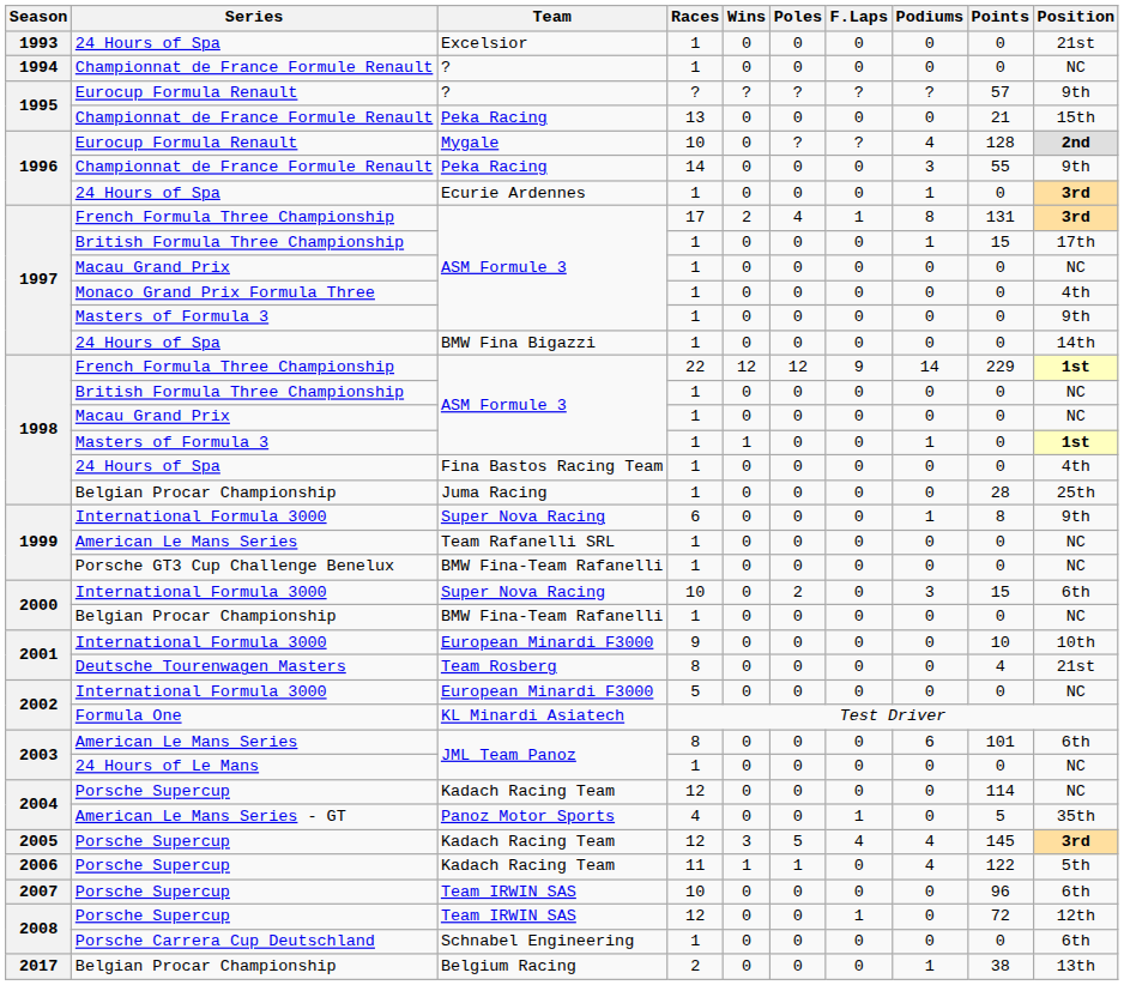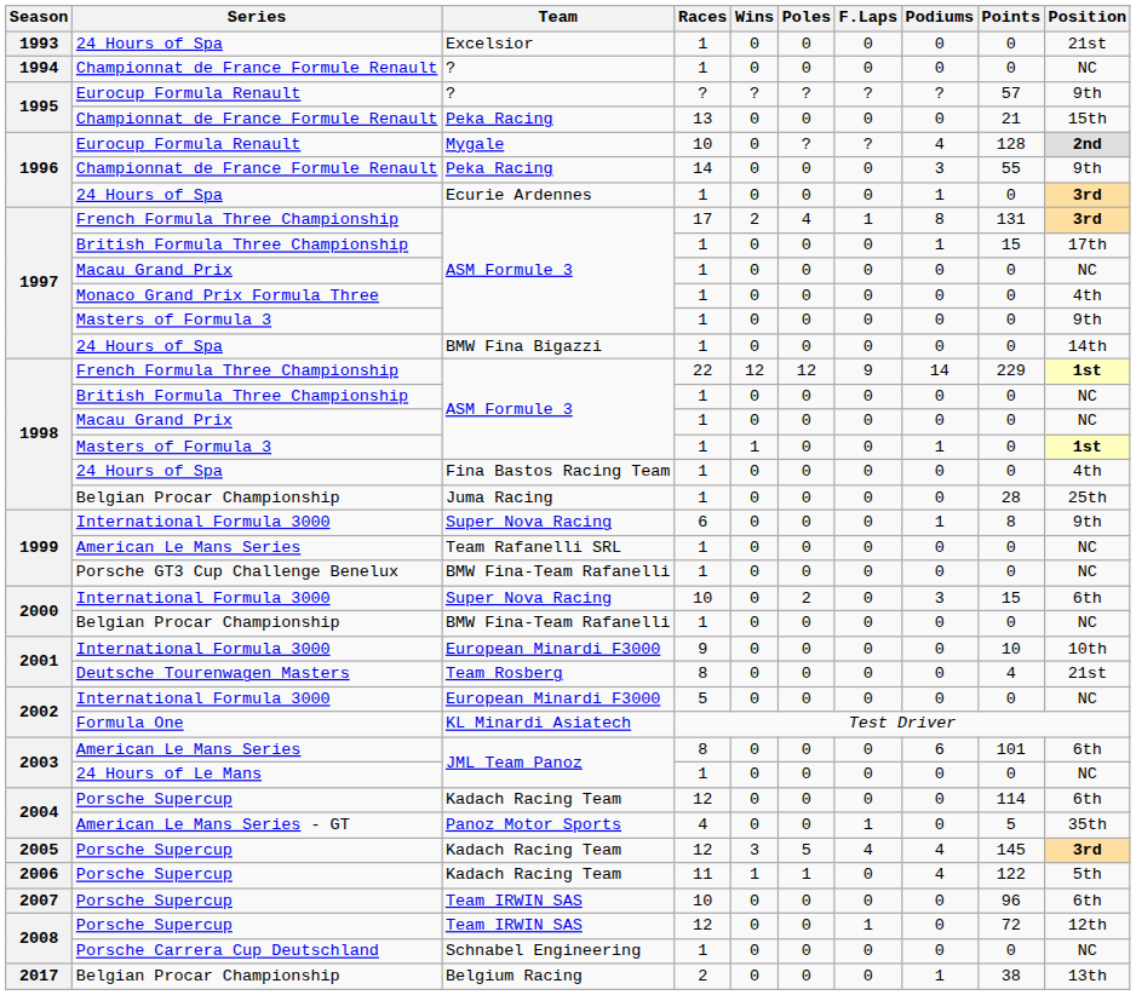2004 / Kadach Racing Team | Position: NC -> 6th
Schnabel Engineering | Position: 6th -> NC
